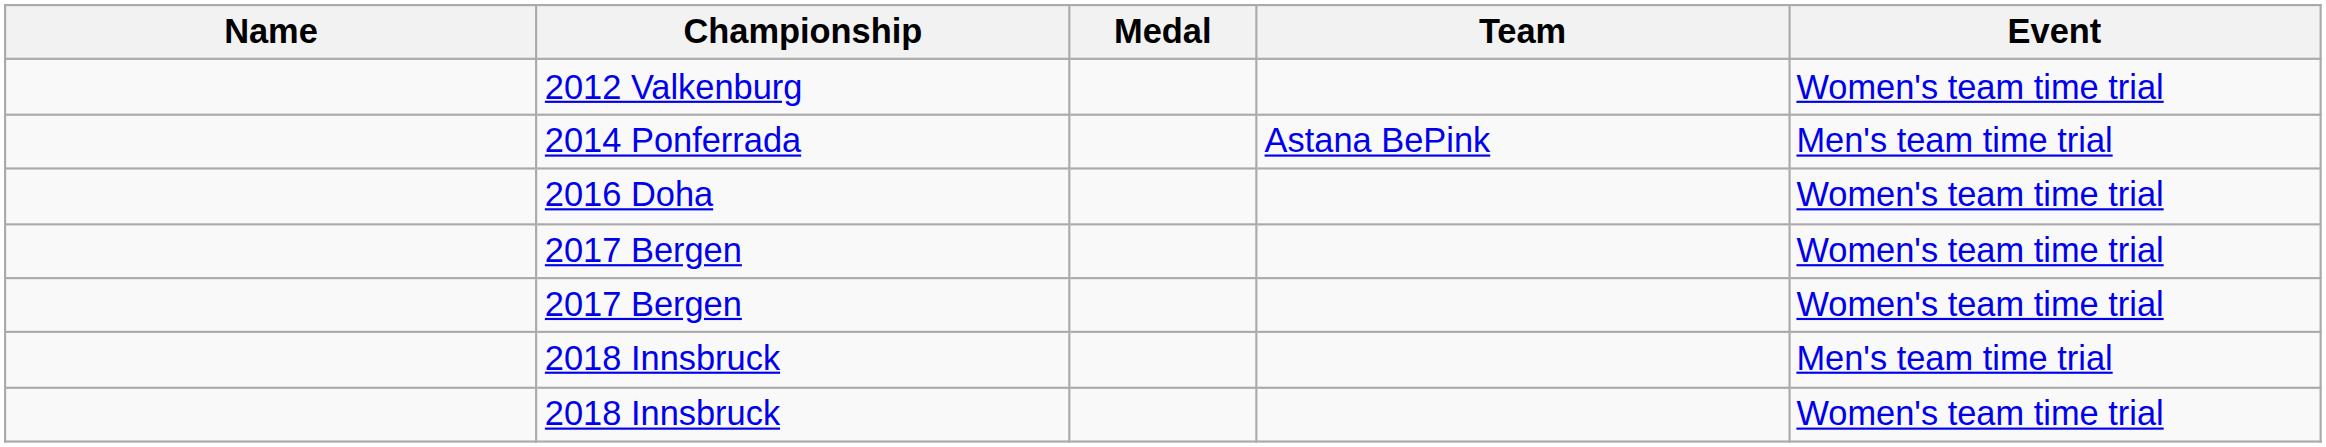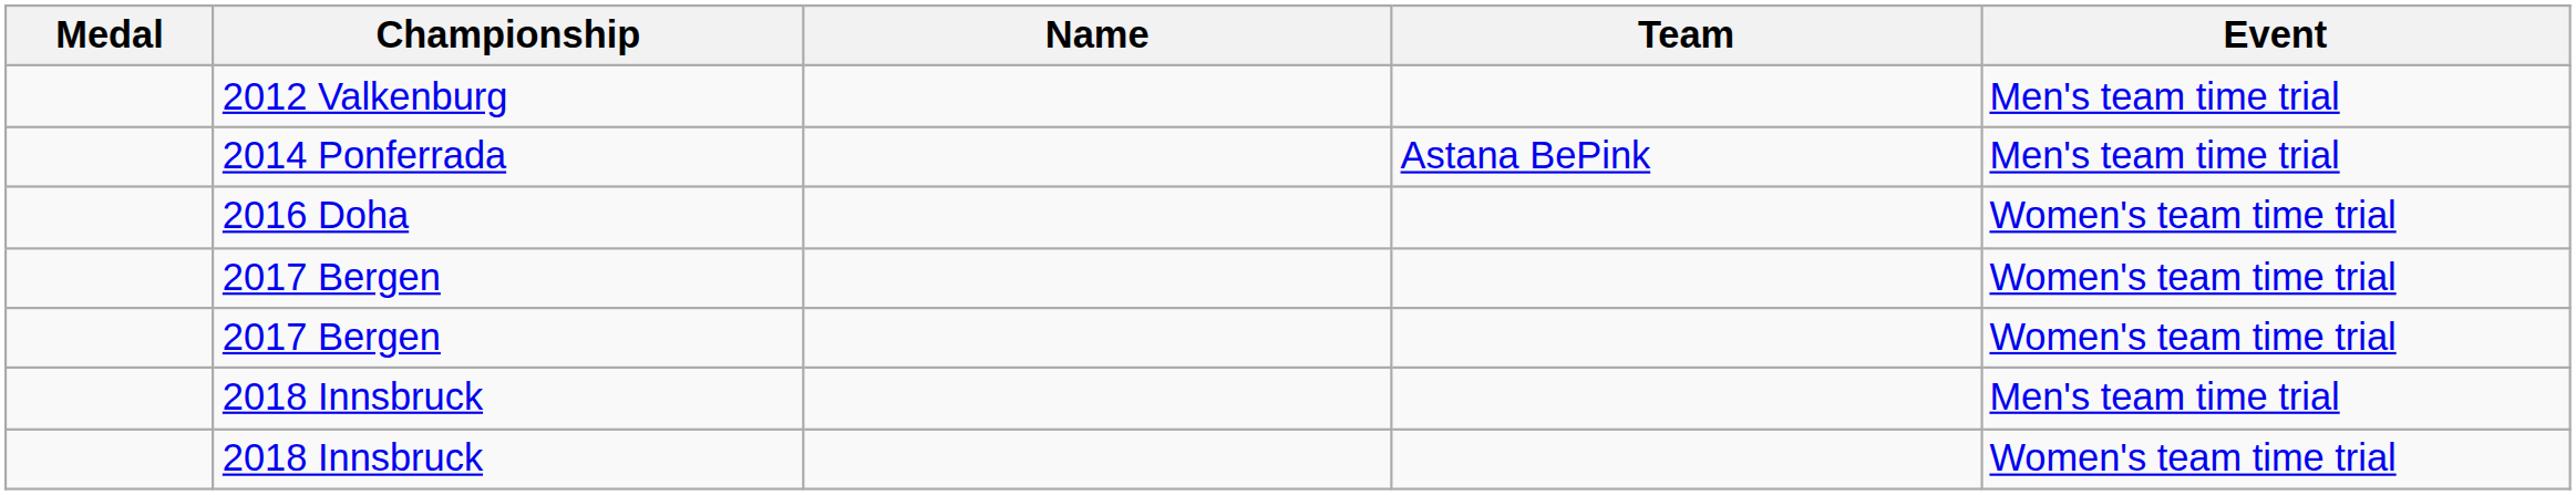columns swapped: Medal <-> Name
2012 Valkenburg | Event: Women's team time trial -> Men's team time trial
